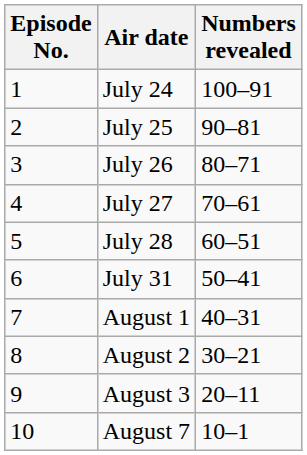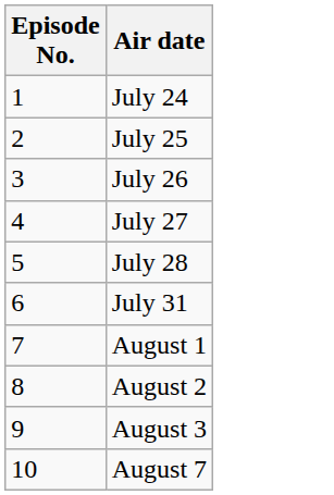- column: Numbers revealed | 100–91 | 90–81 | 80–71 | 70–61 | 60–51 | 50–41 | 40–31 | 30–21 | 20–11 | 10–1
